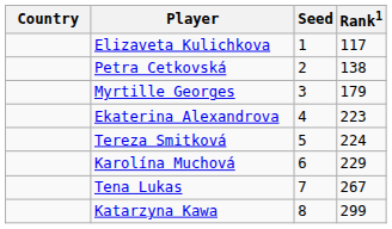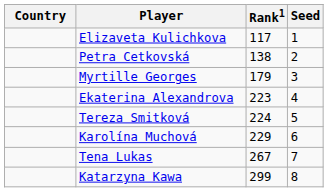columns swapped: Rank1 <-> Seed
